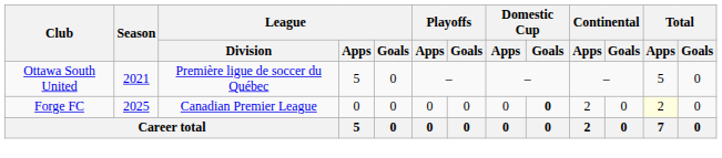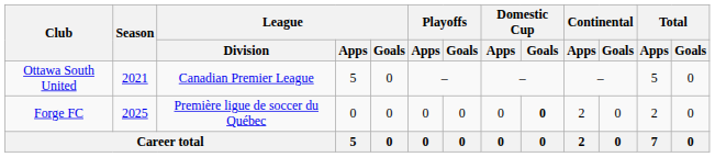Ottawa South United | League / Division: Première ligue de soccer du Québec -> Canadian Premier League
Forge FC | League / Division: Canadian Premier League -> Première ligue de soccer du Québec
Forge FC | Total / Apps: lightyellow background -> no background
